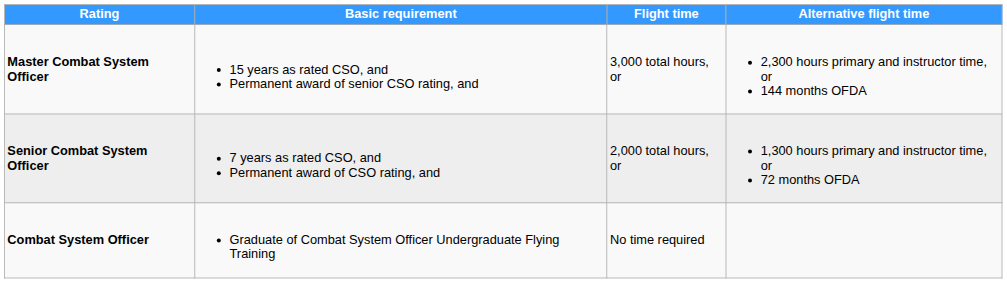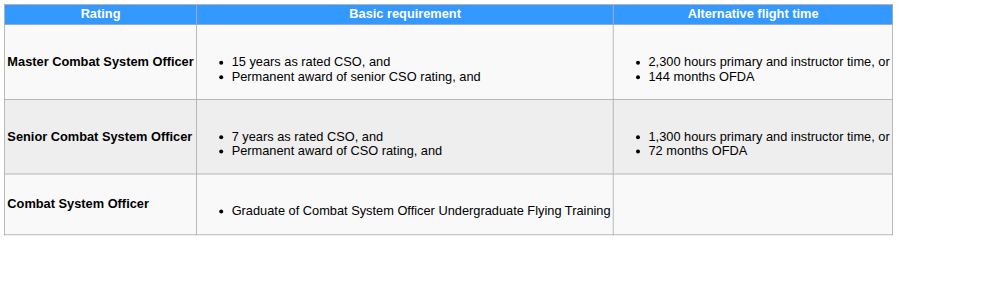- column: Flight time | 3,000 total hours, or | 2,000 total hours, or | No time required
